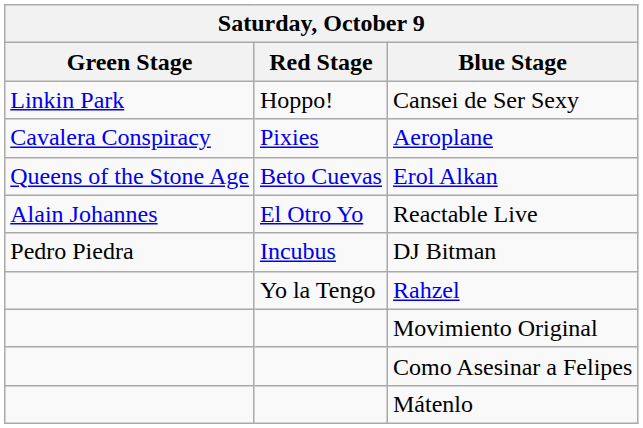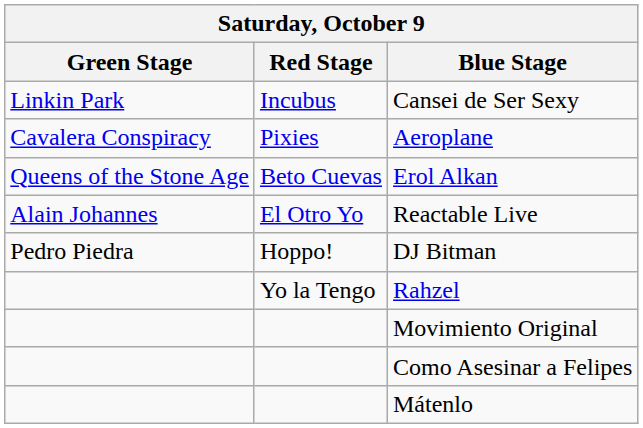Cansei de Ser Sexy | Red Stage: Hoppo! -> Incubus
DJ Bitman | Red Stage: Incubus -> Hoppo!
